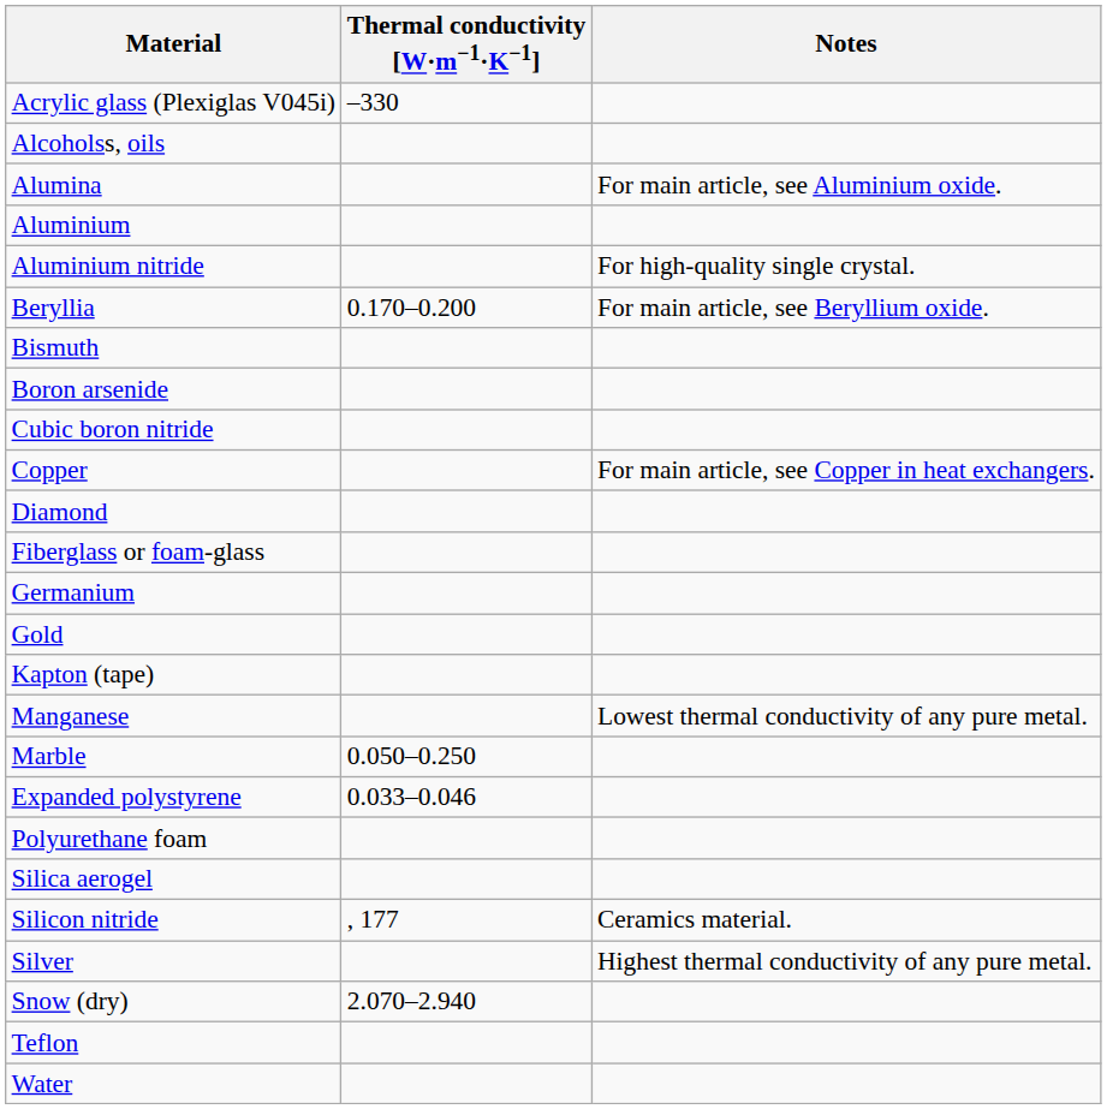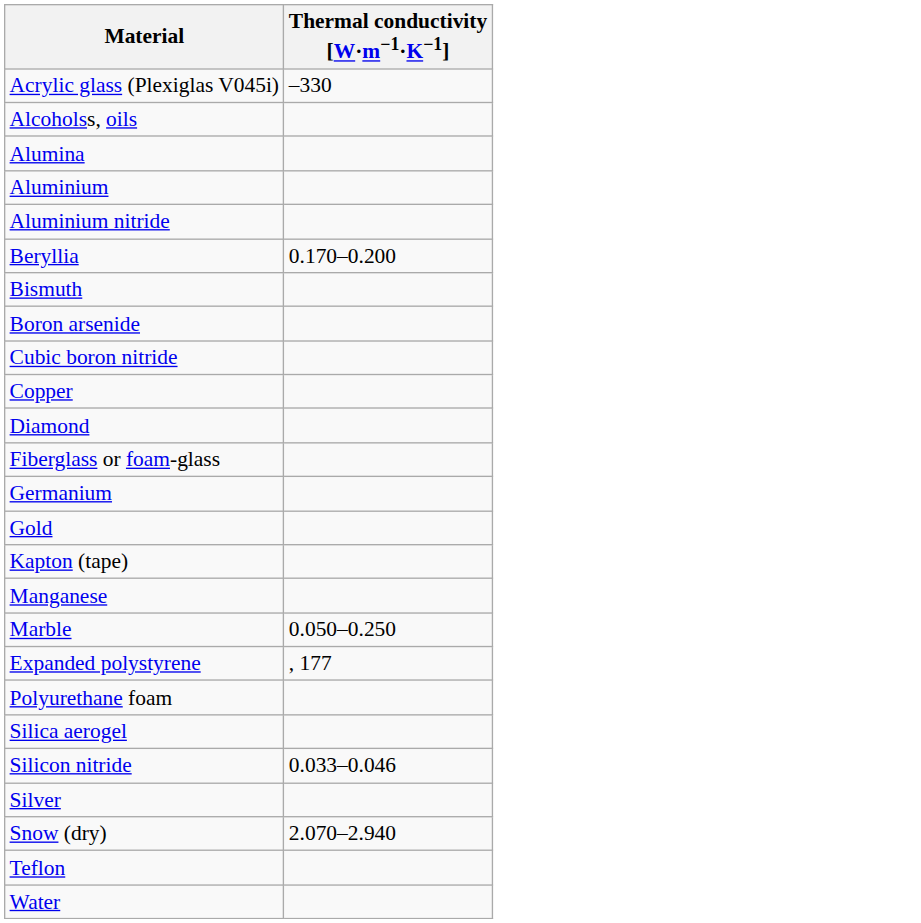- column: Notes | For main article, see Aluminium oxide. | For high-quality single crystal. | For main article, see Beryllium oxide. | For main article, see Copper in heat exchangers. | Lowest thermal conductivity of any pure metal. | Ceramics material. | Highest thermal conductivity of any pure metal.
Expanded polystyrene | Thermal conductivity [W·m−1·K−1]: 0.033–0.046 -> , 177
Silicon nitride | Thermal conductivity [W·m−1·K−1]: , 177 -> 0.033–0.046
